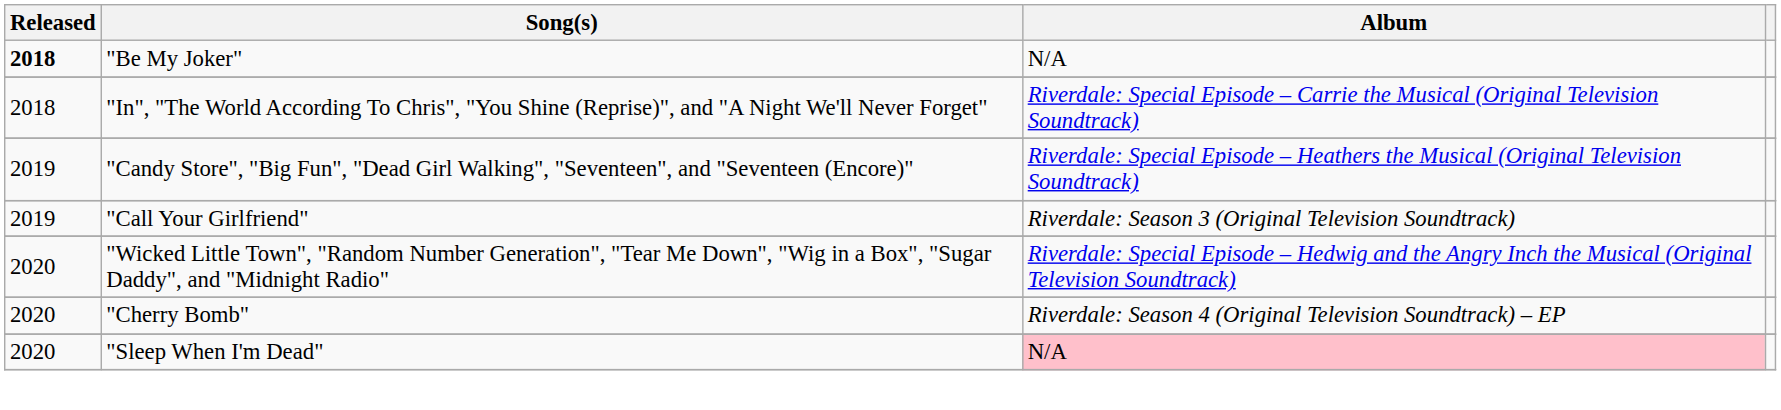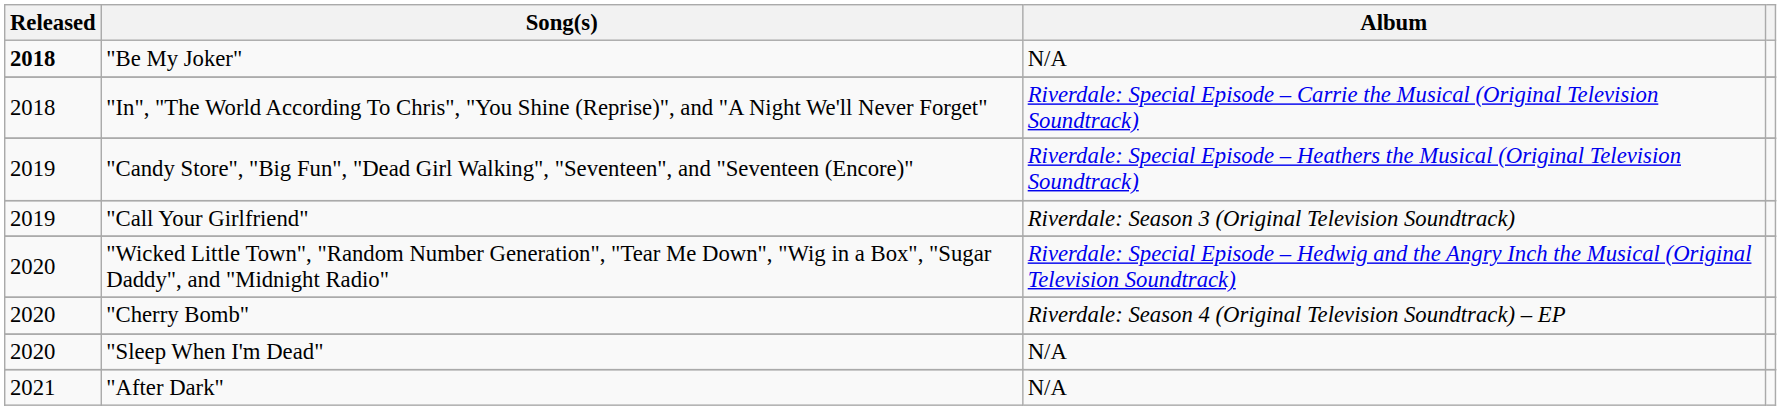"Sleep When I'm Dead" | Album: pink background -> no background
+ row: 2021 | "After Dark" | N/A
